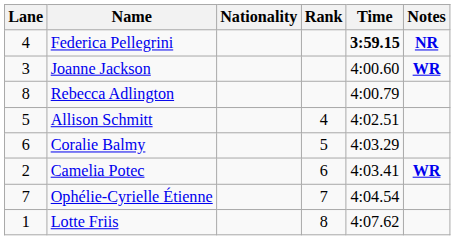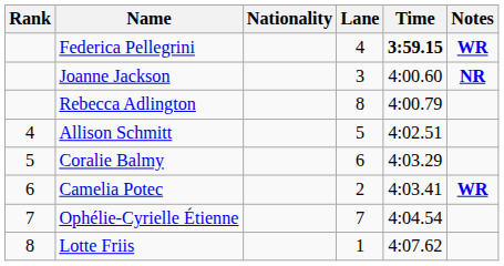columns swapped: Rank <-> Lane
Federica Pellegrini | Notes: NR -> WR
Joanne Jackson | Notes: WR -> NR
